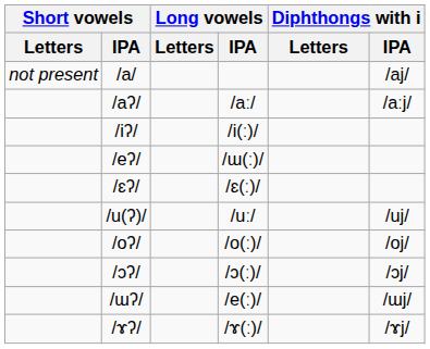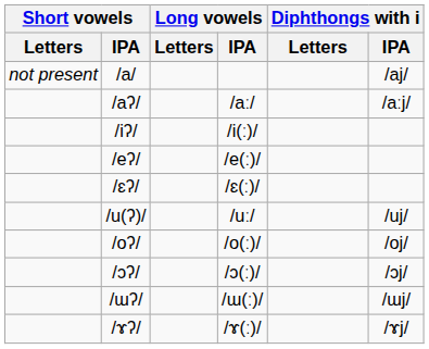/eʔ/ | Long vowels / IPA: /ɯ(ː)/ -> /e(ː)/
/ɯʔ/ | Long vowels / IPA: /e(ː)/ -> /ɯ(ː)/
